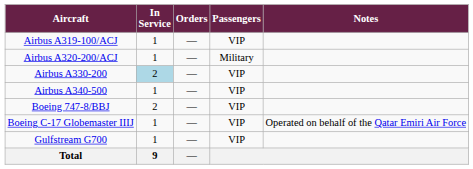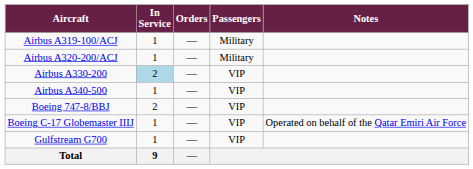Airbus A319-100/ACJ | Passengers: VIP -> Military
